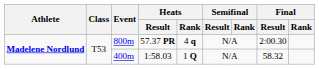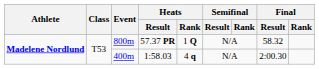57.37 PR | Heats / Rank: 4 q -> 1 Q
57.37 PR | Final / Result: 2:00.30 -> 58.32
1:58.03 | Heats / Rank: 1 Q -> 4 q
1:58.03 | Final / Result: 58.32 -> 2:00.30
